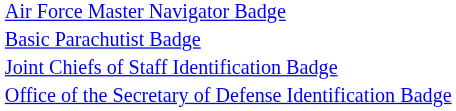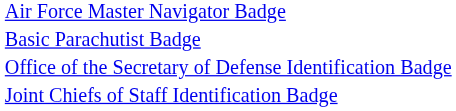rows swapped: Joint Chiefs of Staff Identification Badge <-> Office of the Secretary of Defense Identification Badge
